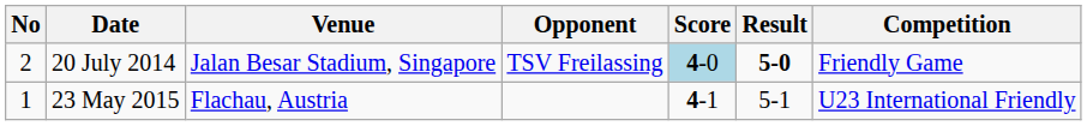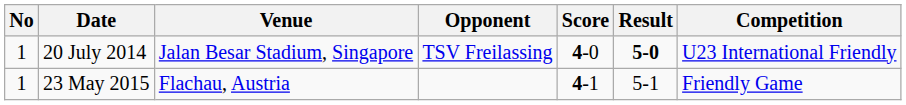20 July 2014 | No: 2 -> 1
20 July 2014 | Score: lightblue background -> no background
20 July 2014 | Competition: Friendly Game -> U23 International Friendly
23 May 2015 | Competition: U23 International Friendly -> Friendly Game
